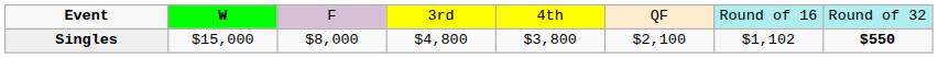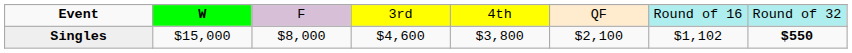Singles | column 4: $4,800 -> $4,600
